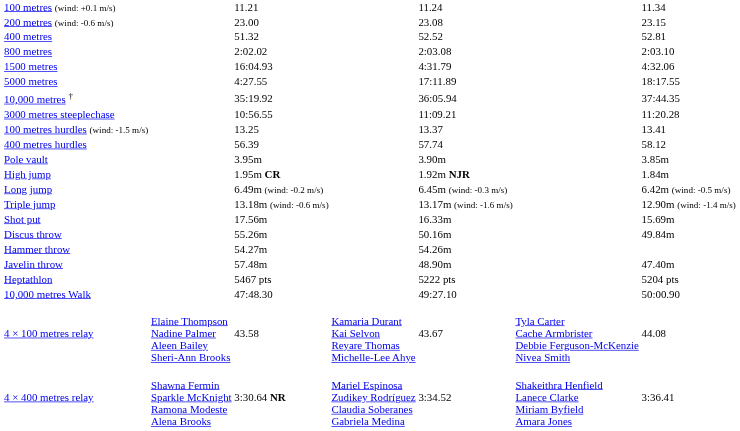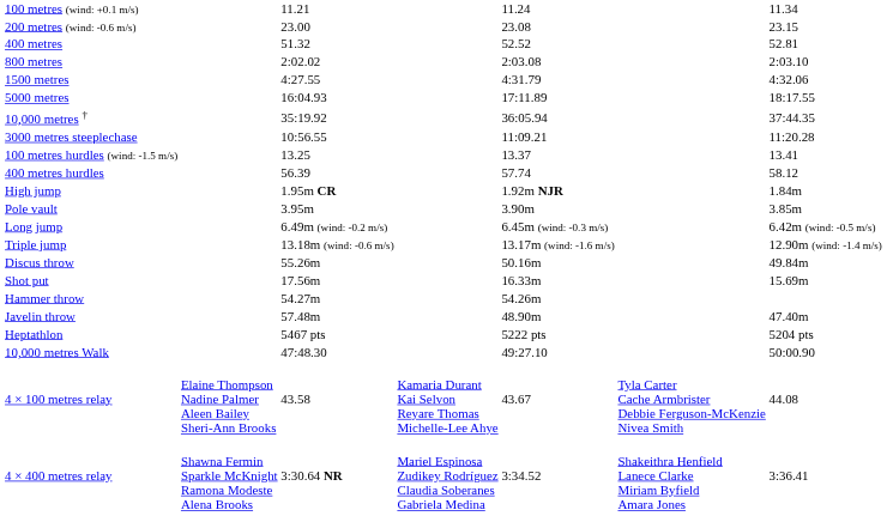1500 metres | column 3: 16:04.93 -> 4:27.55
5000 metres | column 3: 4:27.55 -> 16:04.93
rows swapped: High jump <-> Pole vault
rows swapped: Shot put <-> Discus throw
